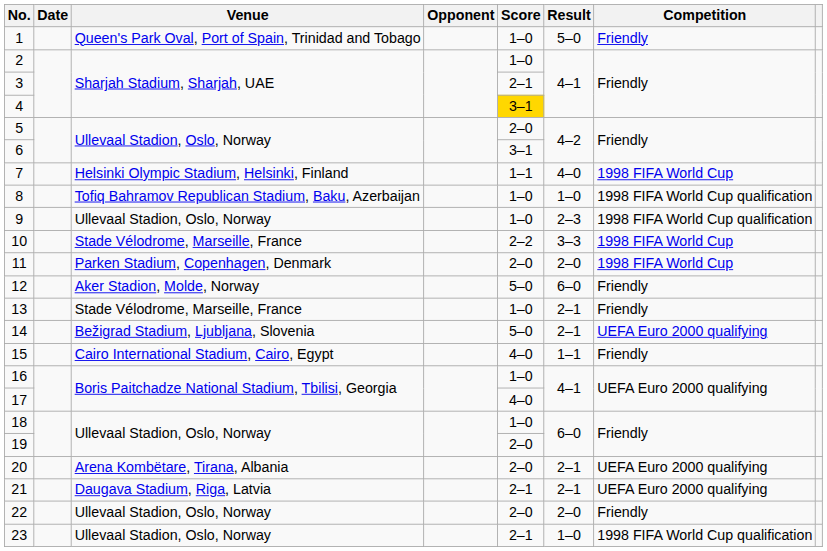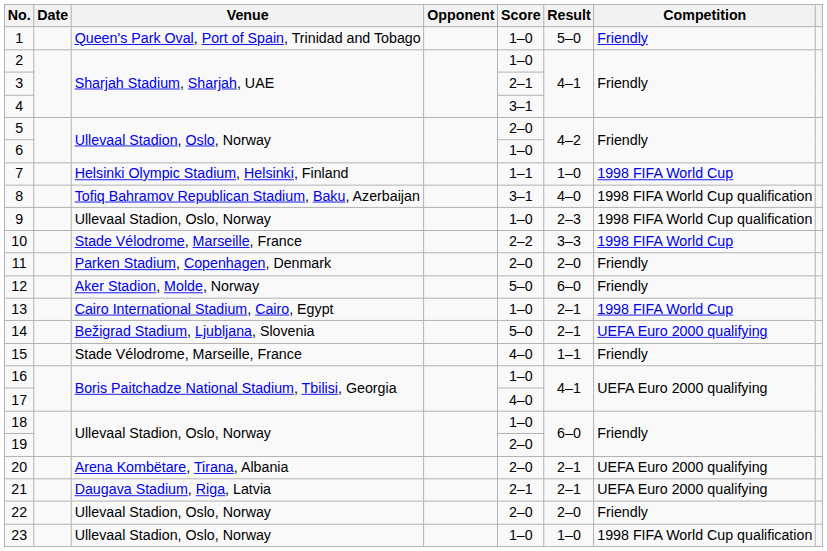4 | Score: gold background -> no background
6 | Score: 3–1 -> 1–0
7 | Result: 4–0 -> 1–0
8 | Score: 1–0 -> 3–1
8 | Result: 1–0 -> 4–0
11 | Competition: 1998 FIFA World Cup -> Friendly
13 | Venue: Stade Vélodrome, Marseille, France -> Cairo International Stadium, Cairo, Egypt
13 | Competition: Friendly -> 1998 FIFA World Cup
15 | Venue: Cairo International Stadium, Cairo, Egypt -> Stade Vélodrome, Marseille, France
23 | Score: 2–1 -> 1–0
